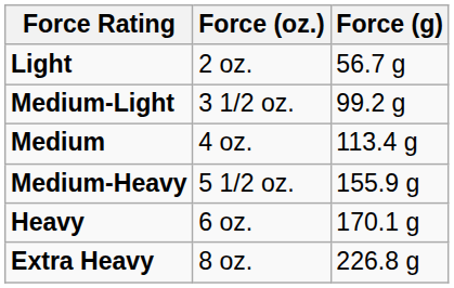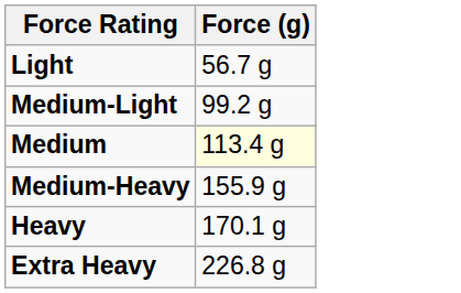- column: Force (oz.) | 2 oz. | 3 1/2 oz. | 4 oz. | 5 1/2 oz. | 6 oz. | 8 oz.
Medium | Force (g): no background -> lightyellow background
